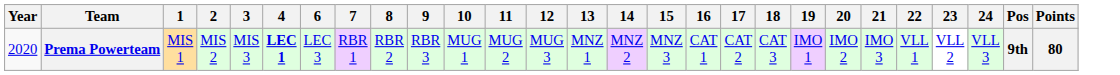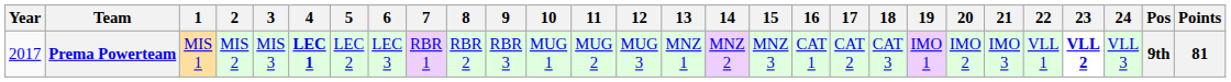+ column: 5 | LEC 2
Prema Powerteam | Year: 2020 -> 2017
Prema Powerteam | 23: normal -> bold
Prema Powerteam | Points: 80 -> 81
